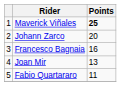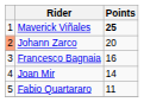Johann Zarco | column 1: no background -> lightsalmon background
Joan Mir | Points: 13 -> 14
